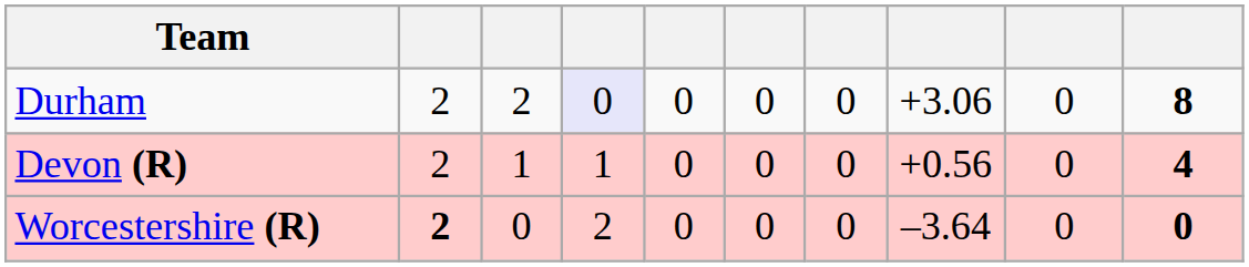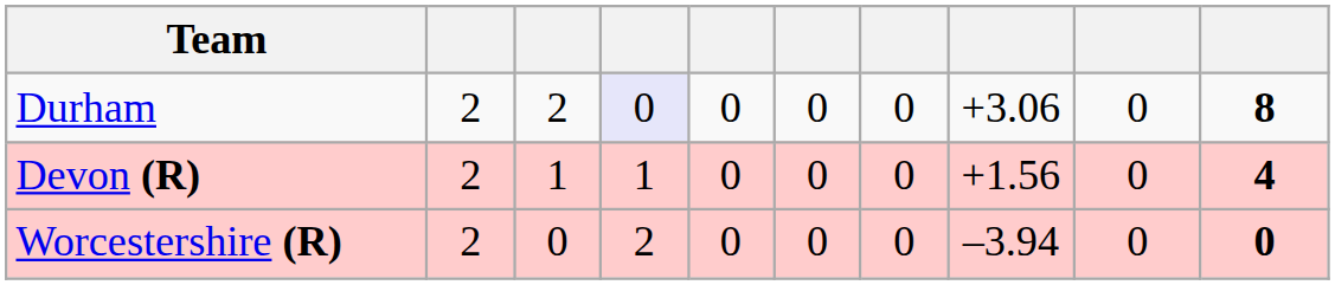Devon (R) | column 8: +0.56 -> +1.56
Worcestershire (R) | column 2: bold -> normal
Worcestershire (R) | column 8: –3.64 -> –3.94
